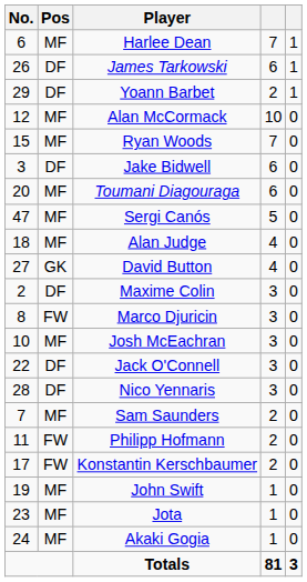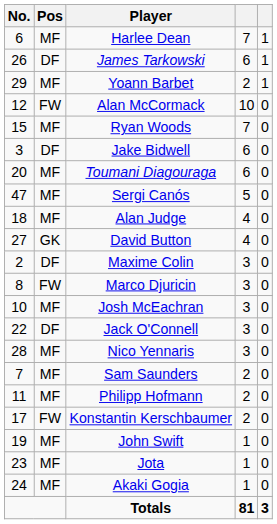Yoann Barbet | Pos: DF -> MF
Alan McCormack | Pos: MF -> FW
Nico Yennaris | Pos: DF -> MF
Philipp Hofmann | Pos: FW -> MF
